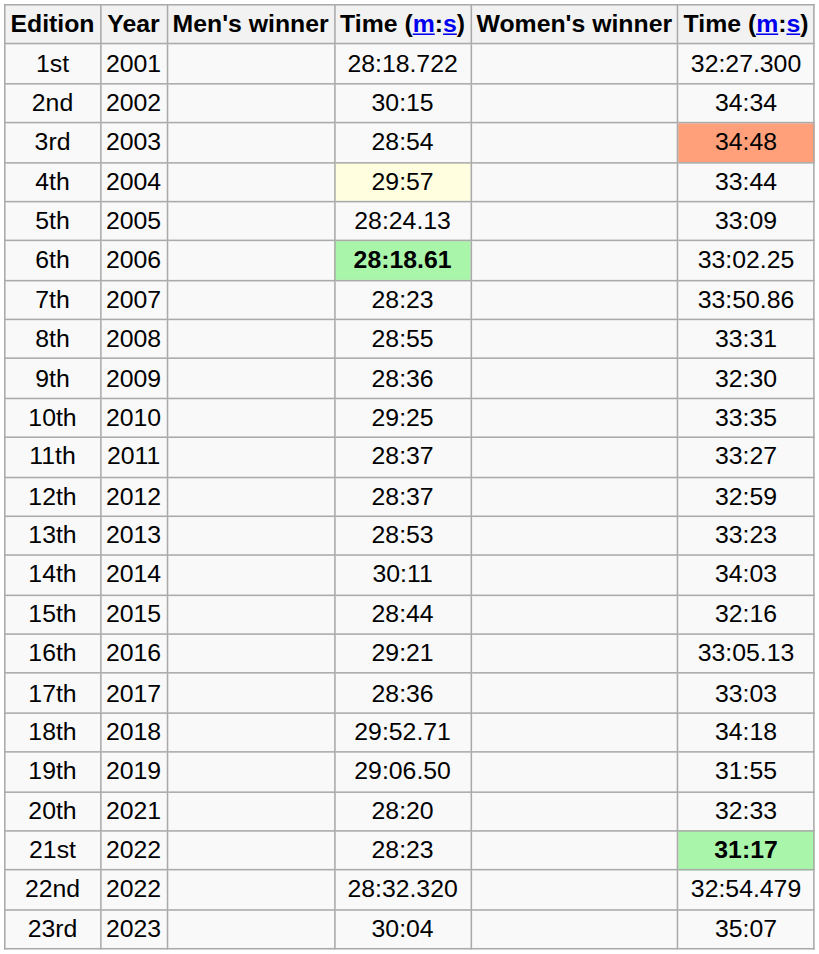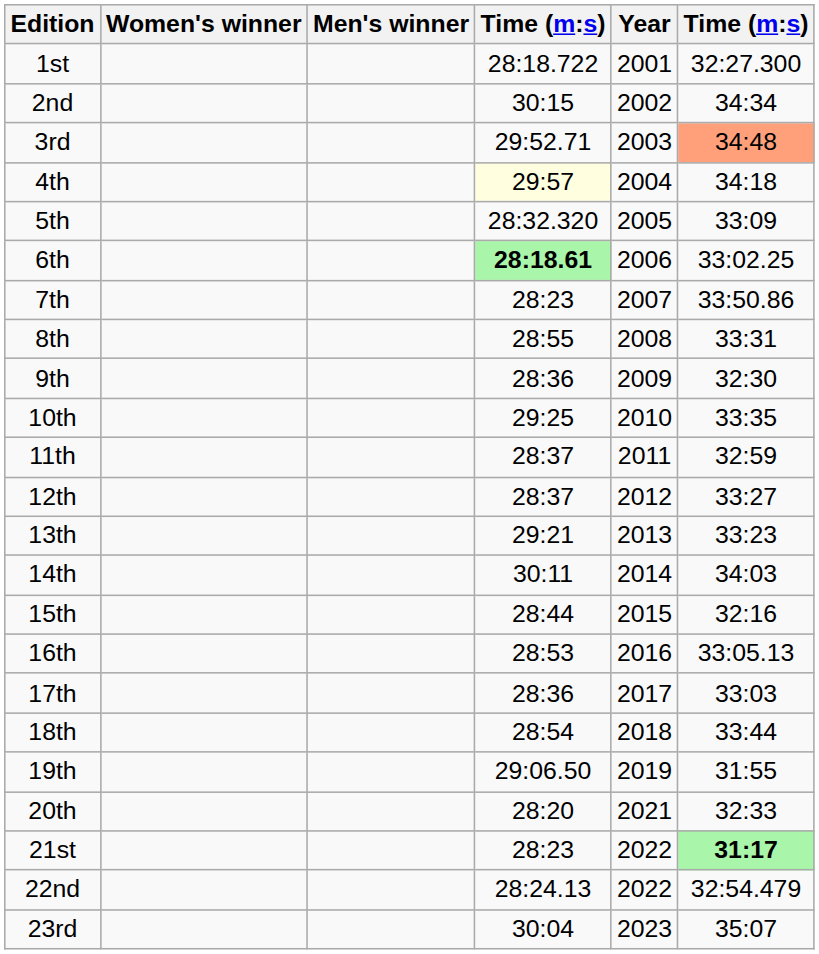columns swapped: Year <-> Women's winner
3rd | column 4: 28:54 -> 29:52.71
4th | column 6: 33:44 -> 34:18
5th | column 4: 28:24.13 -> 28:32.320
11th | column 6: 33:27 -> 32:59
12th | column 6: 32:59 -> 33:27
13th | column 4: 28:53 -> 29:21
16th | column 4: 29:21 -> 28:53
18th | column 4: 29:52.71 -> 28:54
18th | column 6: 34:18 -> 33:44
22nd | column 4: 28:32.320 -> 28:24.13
